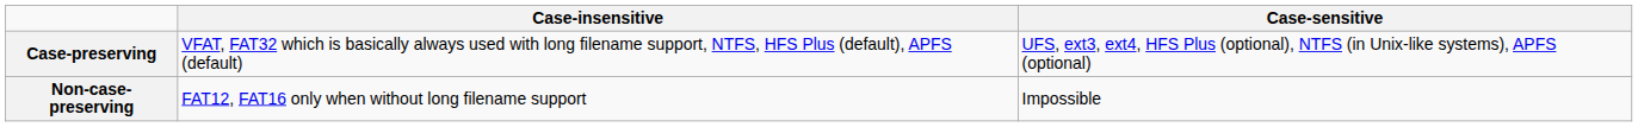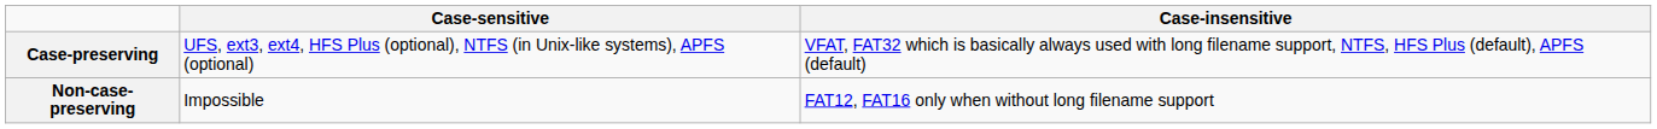columns swapped: Case-sensitive <-> Case-insensitive
